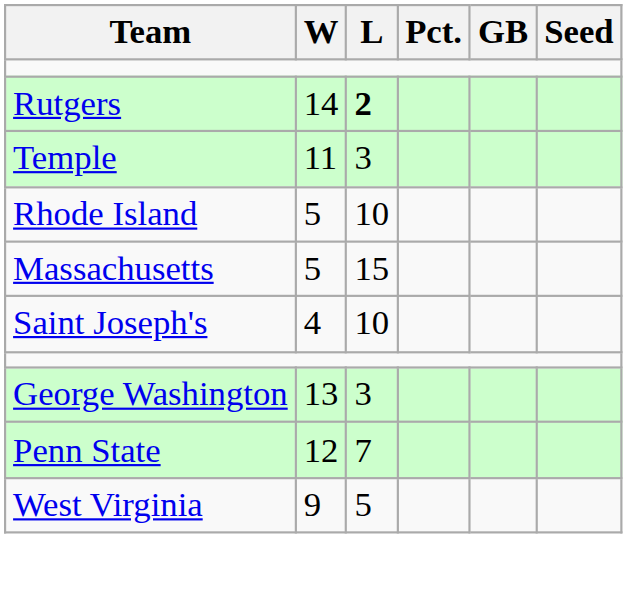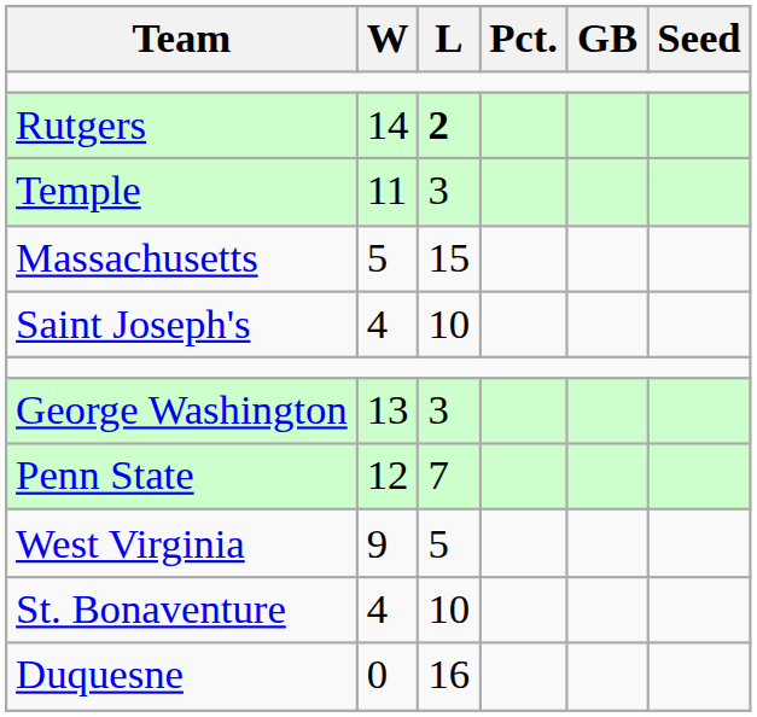- row: Rhode Island | 5 | 10
+ row: St. Bonaventure | 4 | 10
+ row: Duquesne | 0 | 16
